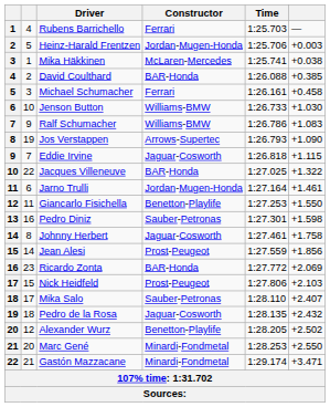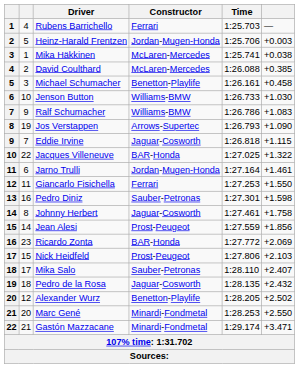David Coulthard | Constructor: BAR-Honda -> McLaren-Mercedes
Michael Schumacher | Constructor: Ferrari -> Benetton-Playlife
Giancarlo Fisichella | Constructor: Benetton-Playlife -> Ferrari
